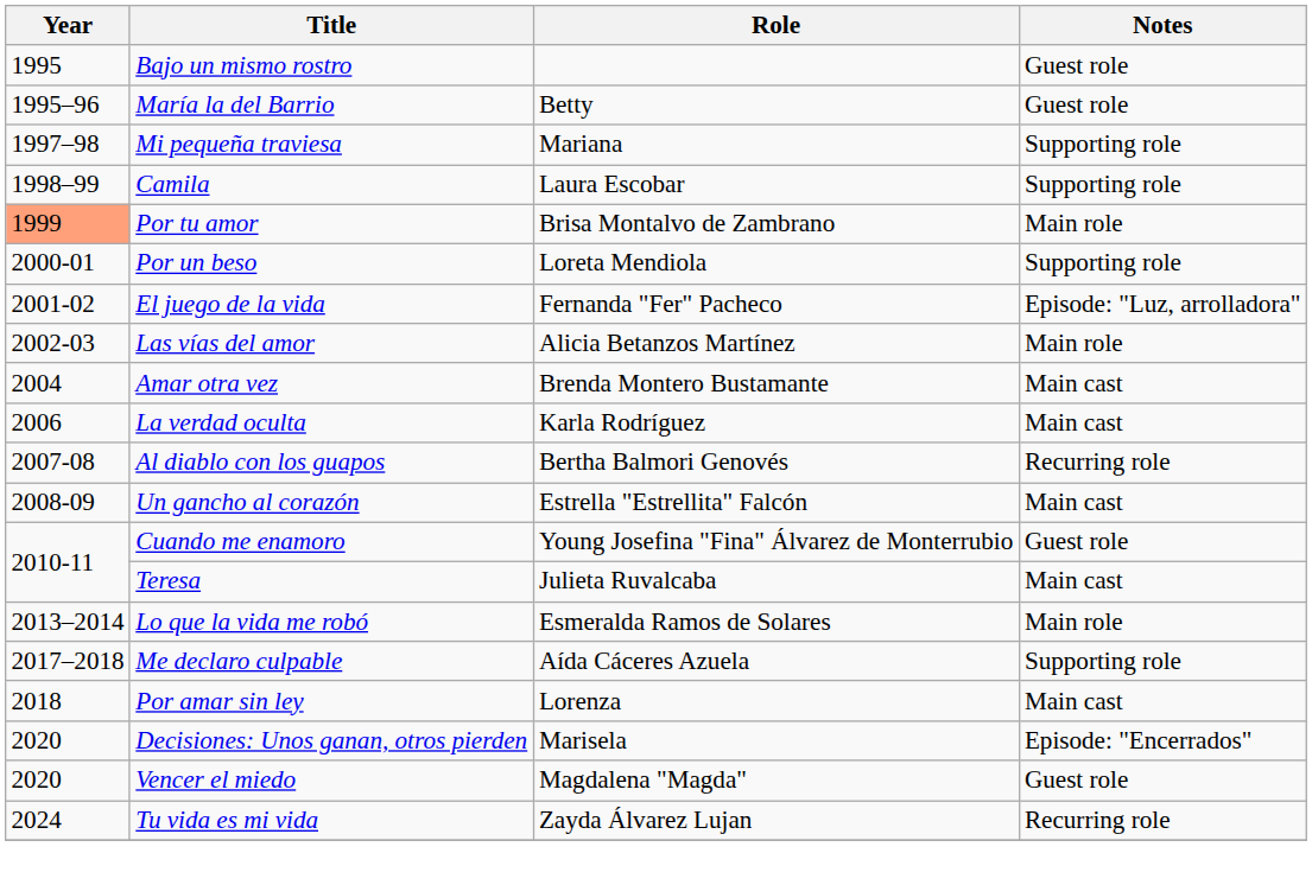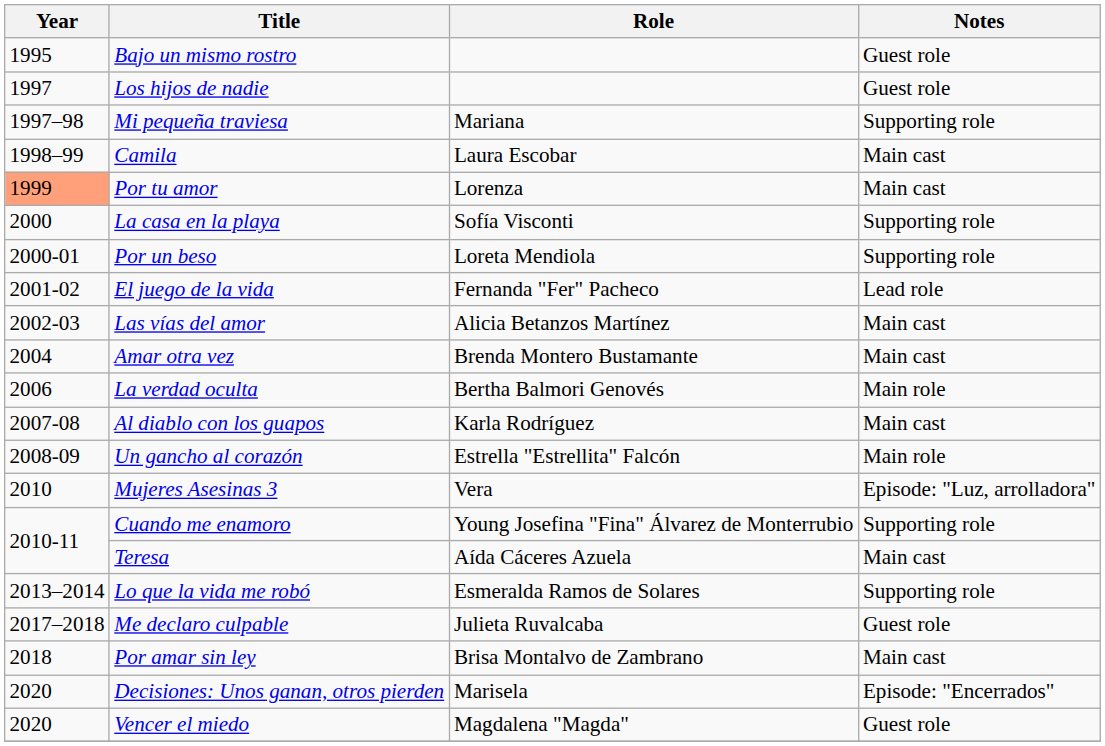- row: 1995–96 | María la del Barrio | Betty | Guest role
+ row: 1997 | Los hijos de nadie | Guest role
Camila | Notes: Supporting role -> Main cast
Por tu amor | Role: Brisa Montalvo de Zambrano -> Lorenza
Por tu amor | Notes: Main role -> Main cast
+ row: 2000 | La casa en la playa | Sofía Visconti | Supporting role
El juego de la vida | Notes: Episode: "Luz, arrolladora" -> Lead role
Las vías del amor | Notes: Main role -> Main cast
La verdad oculta | Role: Karla Rodríguez -> Bertha Balmori Genovés
La verdad oculta | Notes: Main cast -> Main role
Al diablo con los guapos | Role: Bertha Balmori Genovés -> Karla Rodríguez
Al diablo con los guapos | Notes: Recurring role -> Main cast
Un gancho al corazón | Notes: Main cast -> Main role
+ row: 2010 | Mujeres Asesinas 3 | Vera | Episode: "Luz, arrolladora"
Cuando me enamoro | Notes: Guest role -> Supporting role
Teresa | Role: Julieta Ruvalcaba -> Aída Cáceres Azuela
Lo que la vida me robó | Notes: Main role -> Supporting role
Me declaro culpable | Role: Aída Cáceres Azuela -> Julieta Ruvalcaba
Me declaro culpable | Notes: Supporting role -> Guest role
Por amar sin ley | Role: Lorenza -> Brisa Montalvo de Zambrano
- row: 2024 | Tu vida es mi vida | Zayda Álvarez Lujan | Recurring role
